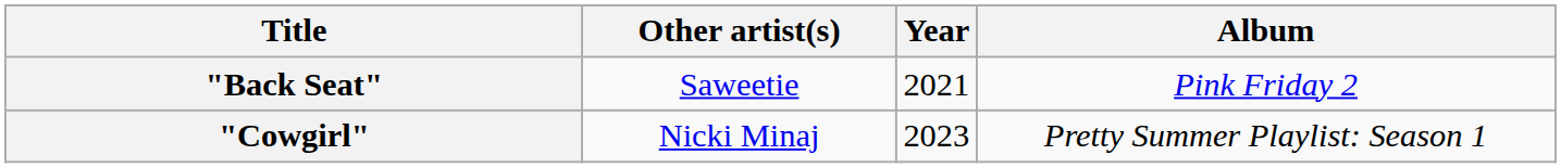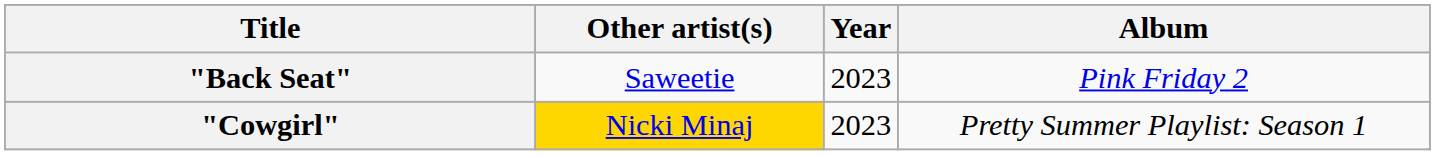"Back Seat" | Year: 2021 -> 2023
"Cowgirl" | Other artist(s): no background -> gold background
